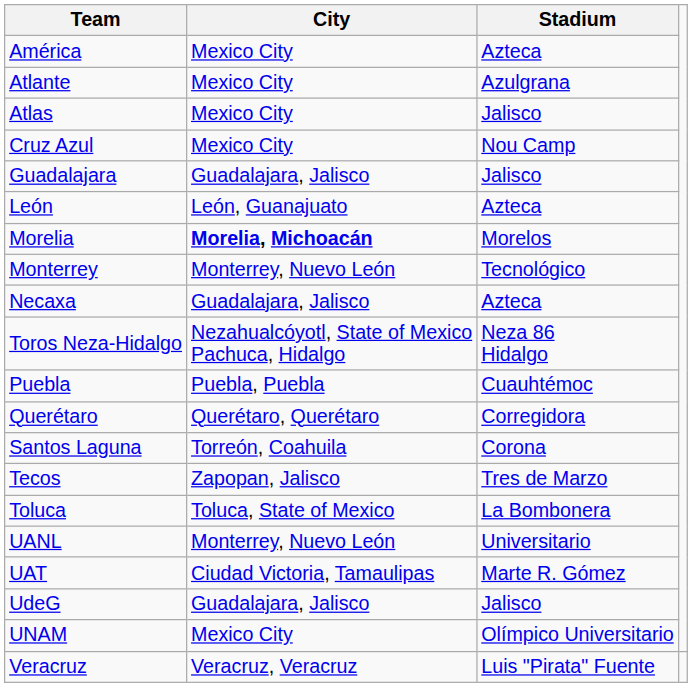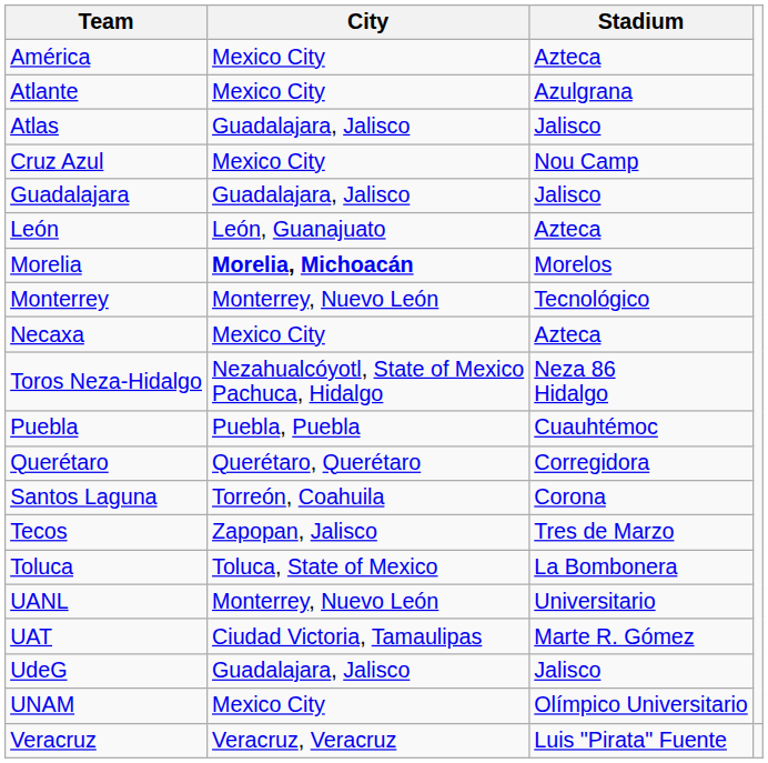Atlas | City: Mexico City -> Guadalajara, Jalisco
Necaxa | City: Guadalajara, Jalisco -> Mexico City
